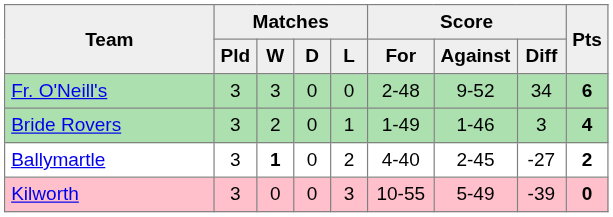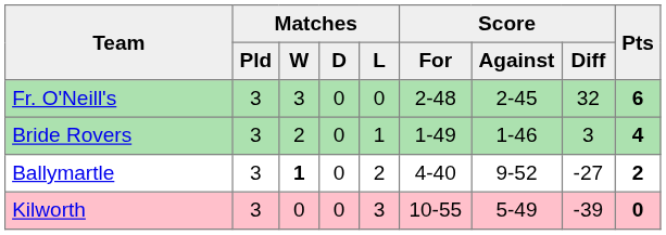Fr. O'Neill's | Score / Against: 9-52 -> 2-45
Fr. O'Neill's | Score / Diff: 34 -> 32
Ballymartle | Score / Against: 2-45 -> 9-52
